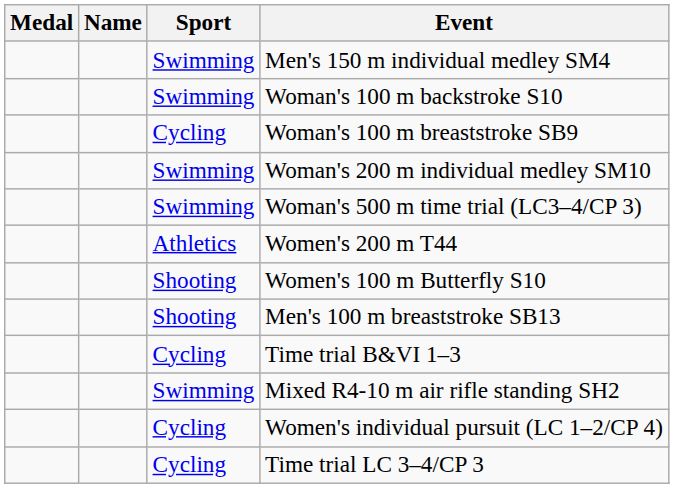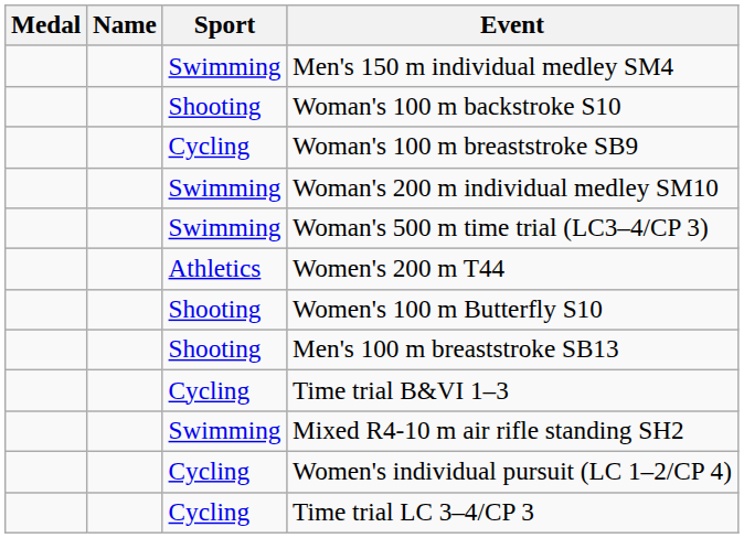Woman's 100 m backstroke S10 | Sport: Swimming -> Shooting
